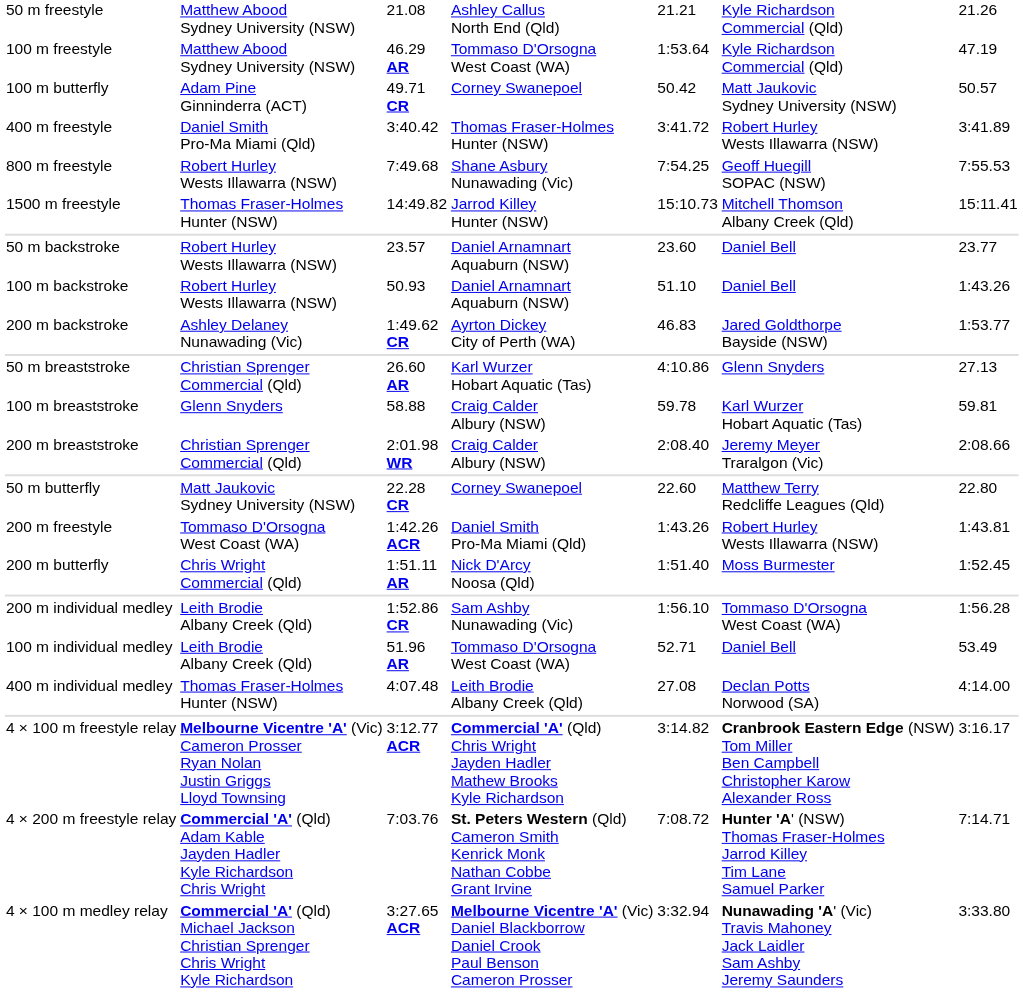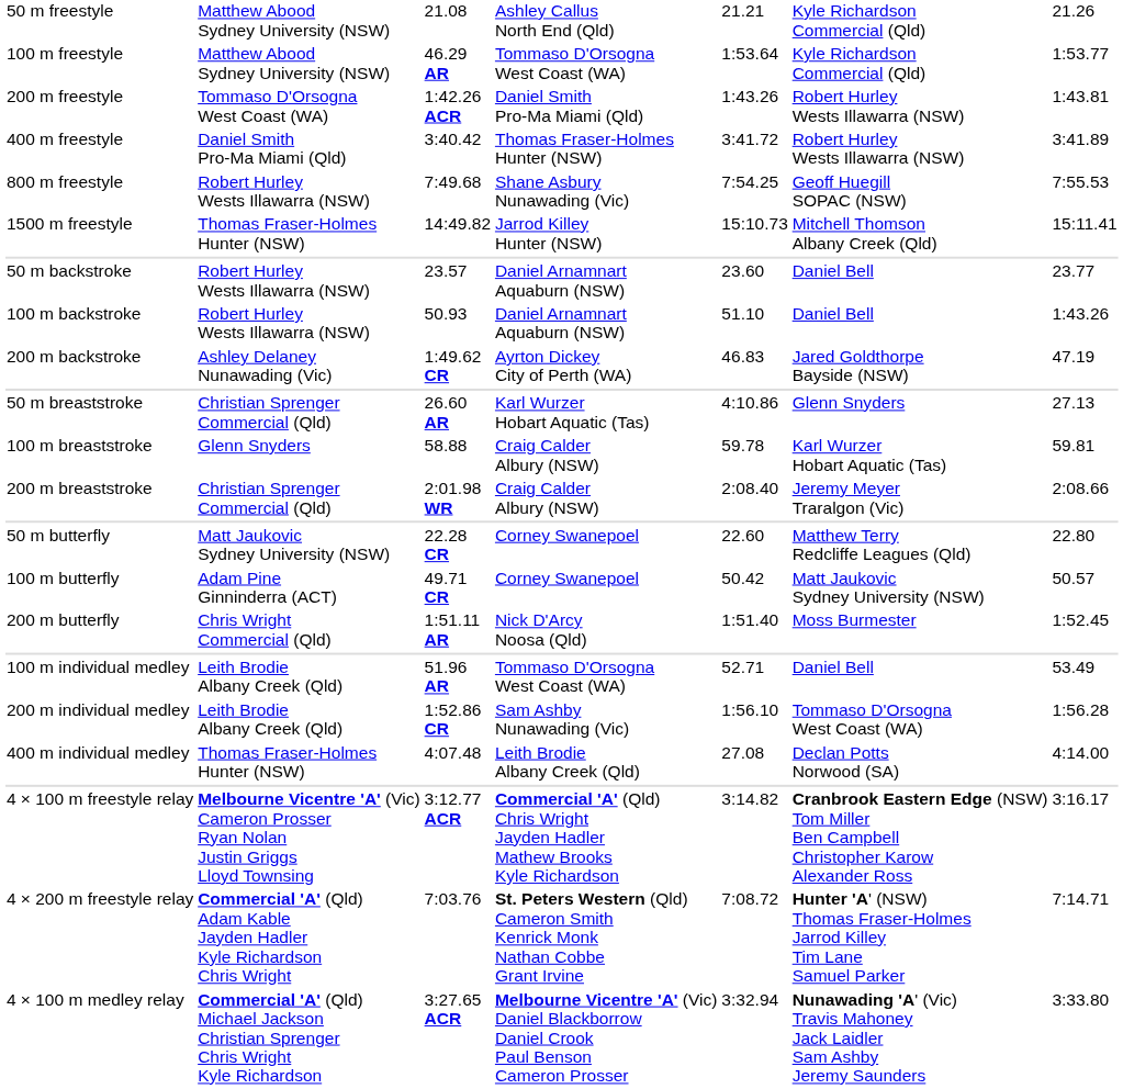100 m freestyle | column 7: 47.19 -> 1:53.77
rows swapped: 200 m freestyle <-> 100 m butterfly
200 m backstroke | column 7: 1:53.77 -> 47.19
rows swapped: 100 m individual medley <-> 200 m individual medley
